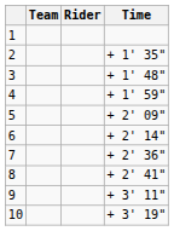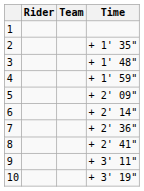columns swapped: Rider <-> Team
